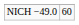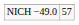NICH −49.0 | column 2: 60 -> 57
